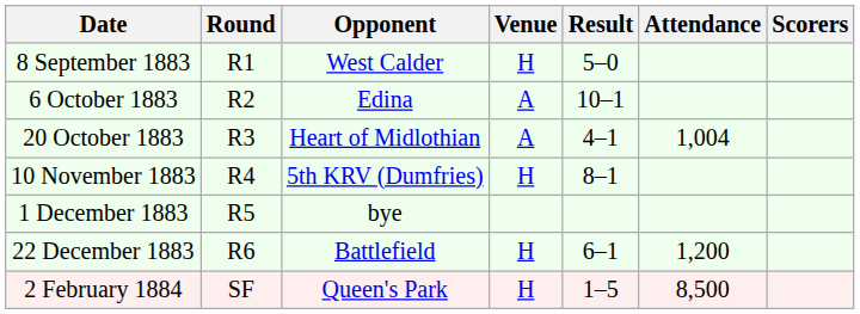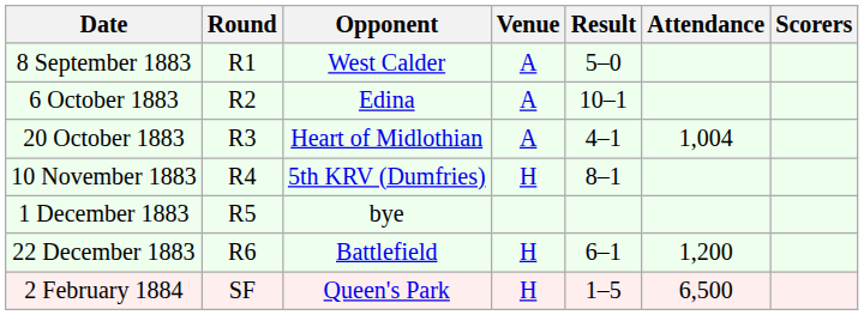8 September 1883 | Venue: H -> A
2 February 1884 | Attendance: 8,500 -> 6,500
